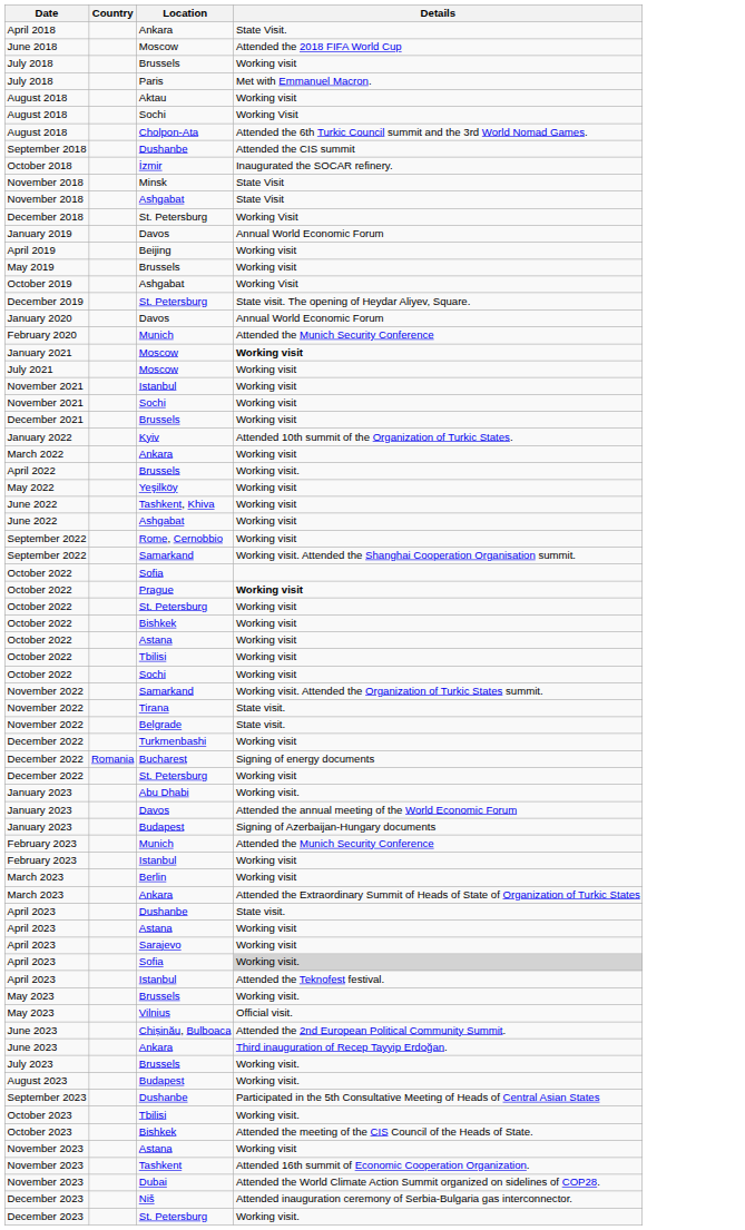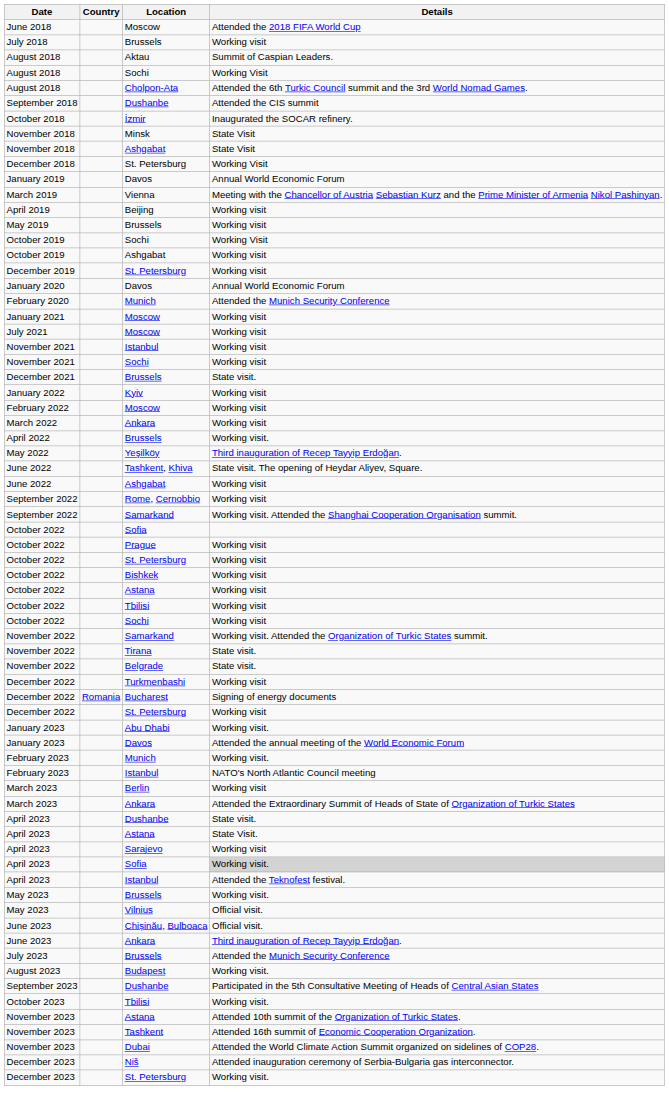- row: April 2018 | Ankara | State Visit.
- row: July 2018 | Paris | Met with Emmanuel Macron.
August 2018 / Aktau | Details: Working visit -> Summit of Caspian Leaders.
+ row: March 2019 | Vienna | Meeting with the Chancellor of Austria Sebastian Kurz and the Prime Minister of Armenia Nikol Pashinyan.
+ row: October 2019 | Sochi | Working Visit
October 2019 / Ashgabat | Details: Working Visit -> Working visit
December 2019 | Details: State visit. The opening of Heydar Aliyev, Square. -> Working visit
January 2021 | Details: bold -> normal
December 2021 | Details: Working visit -> State visit.
January 2022 | Details: Attended 10th summit of the Organization of Turkic States. -> Working visit
+ row: February 2022 | Moscow | Working visit
May 2022 | Details: Working visit -> Third inauguration of Recep Tayyip Erdoğan.
June 2022 / Tashkent, Khiva | Details: Working visit -> State visit. The opening of Heydar Aliyev, Square.
October 2022 / Prague | Details: bold -> normal
- row: January 2023 | Budapest | Signing of Azerbaijan-Hungary documents
February 2023 / Munich | Details: Attended the Munich Security Conference -> Working visit.
February 2023 / Istanbul | Details: Working visit -> NATO's North Atlantic Council meeting
April 2023 / Astana | Details: Working visit -> State Visit.
June 2023 / Chișinău, Bulboaca | Details: Attended the 2nd European Political Community Summit. -> Official visit.
July 2023 | Details: Working visit. -> Attended the Munich Security Conference
- row: October 2023 | Bishkek | Attended the meeting of the CIS Council of the Heads of State.
November 2023 / Astana | Details: Working visit -> Attended 10th summit of the Organization of Turkic States.
